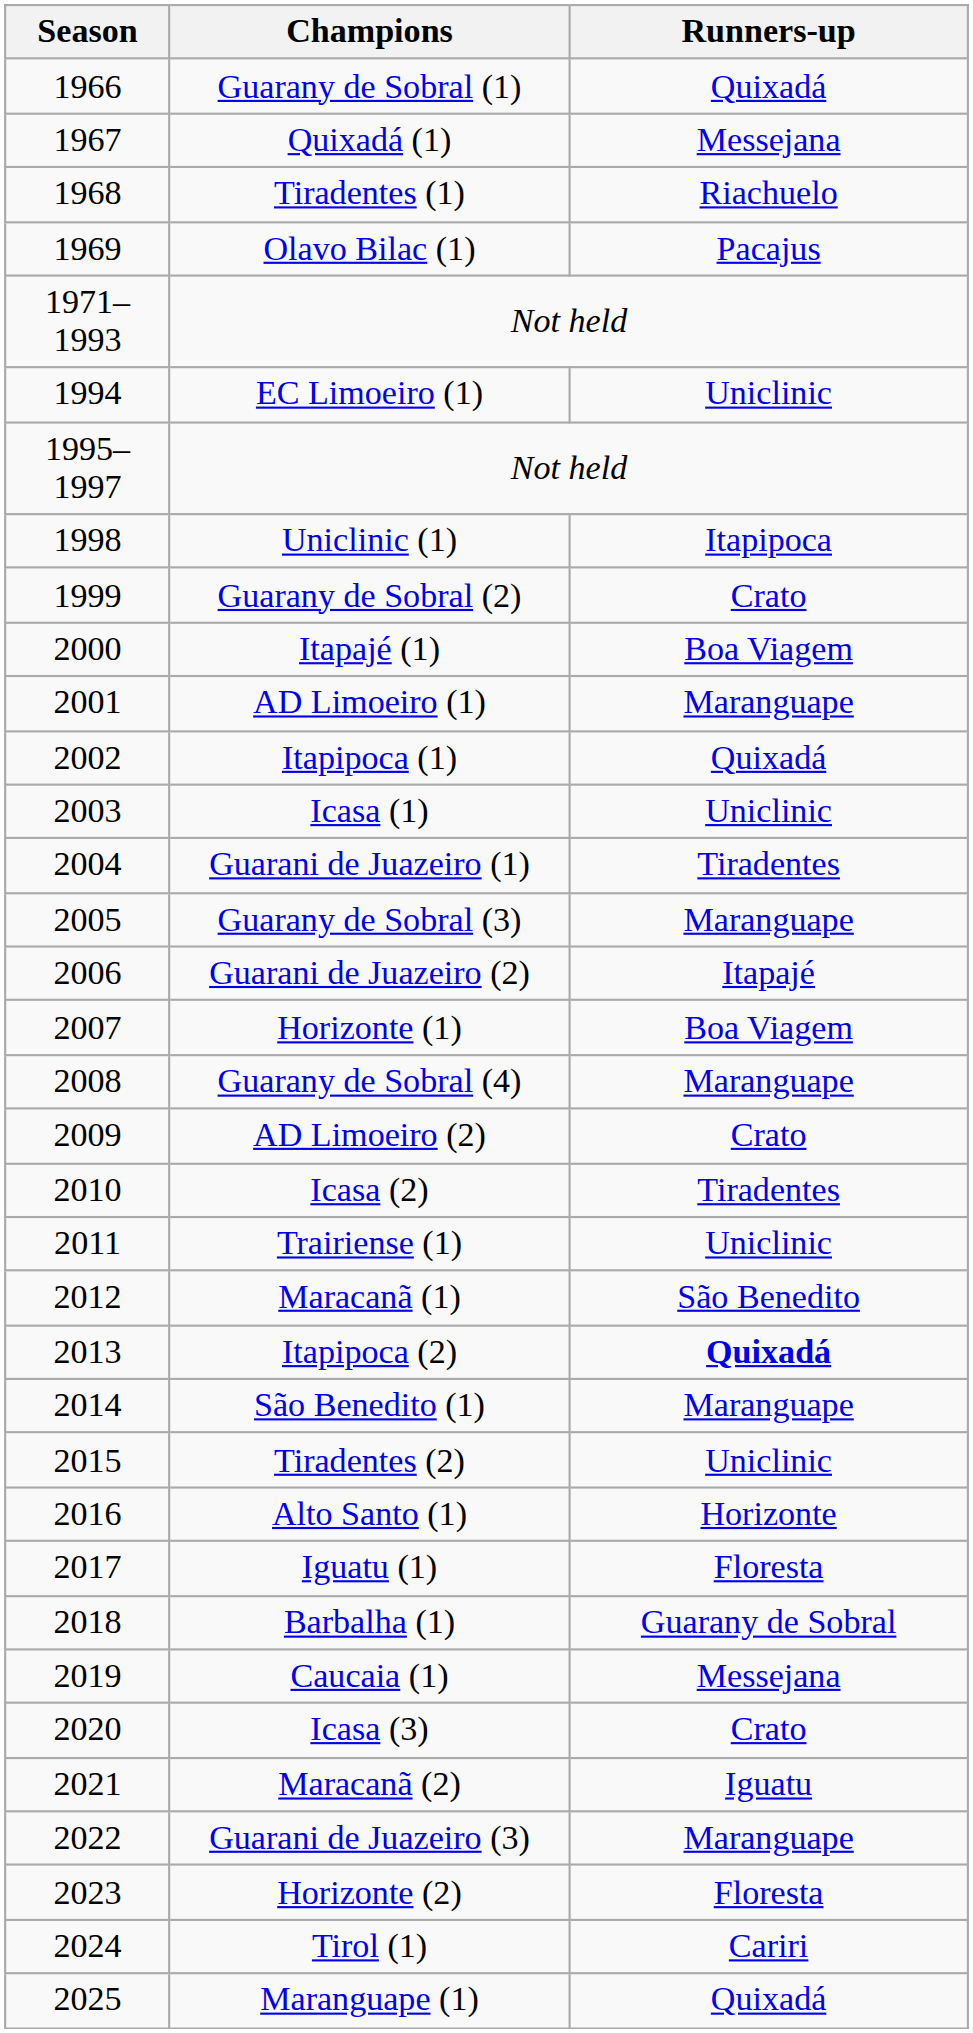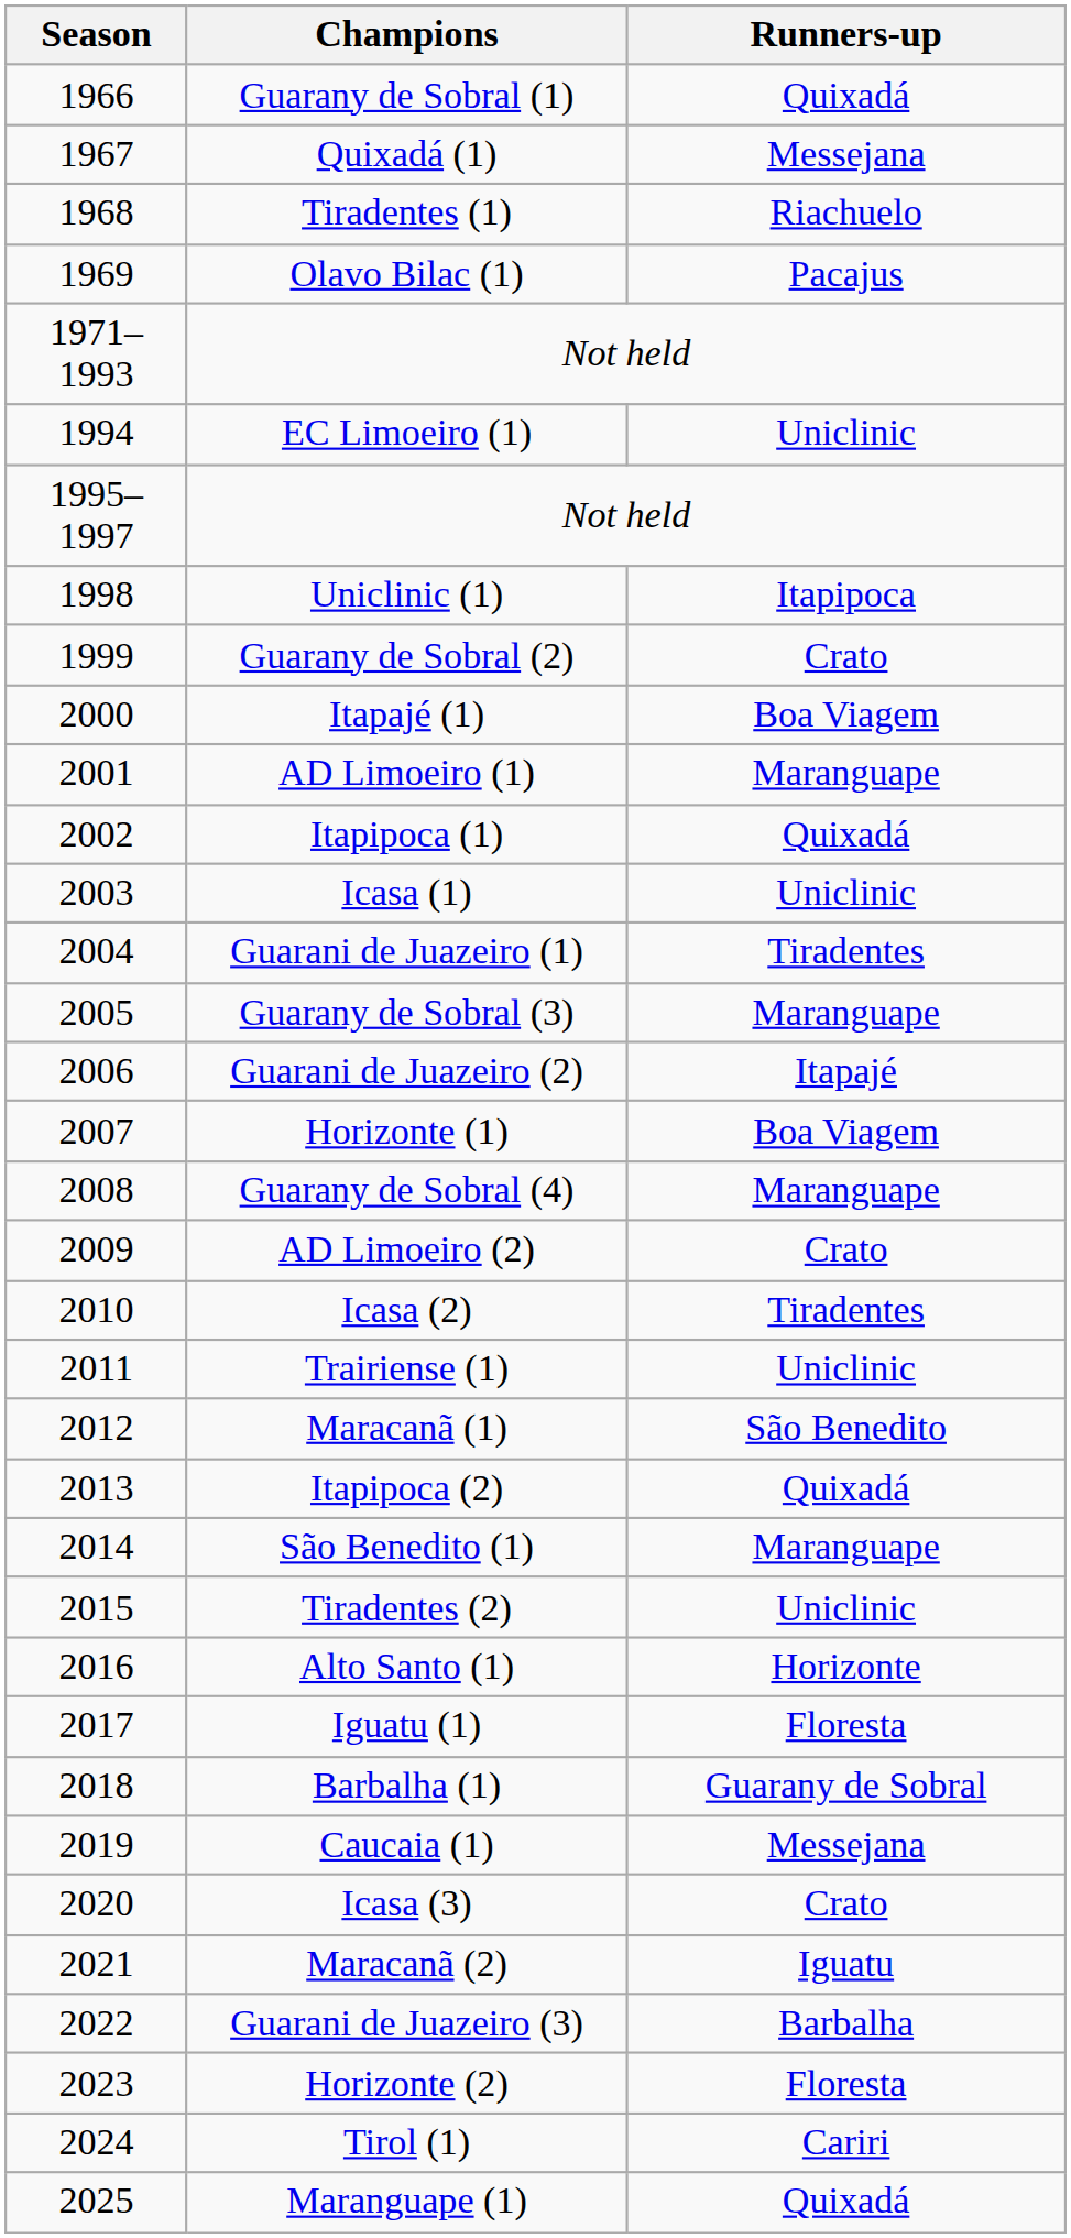Itapipoca (2) | Runners-up: bold -> normal
Guarani de Juazeiro (3) | Runners-up: Maranguape -> Barbalha
